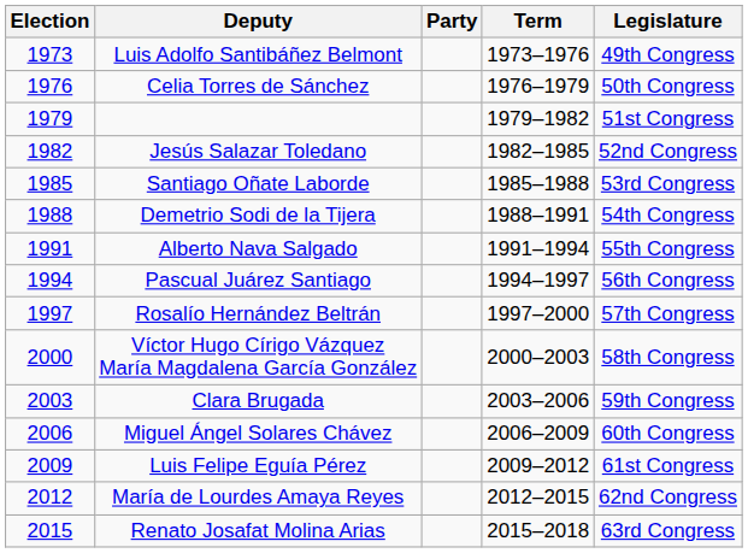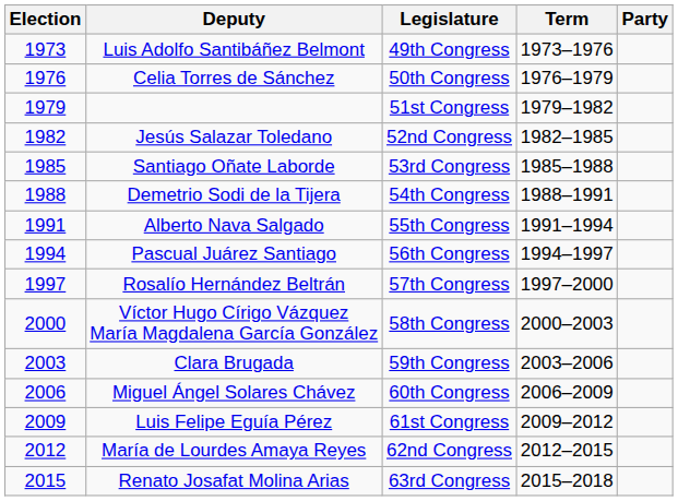columns swapped: Party <-> Legislature
